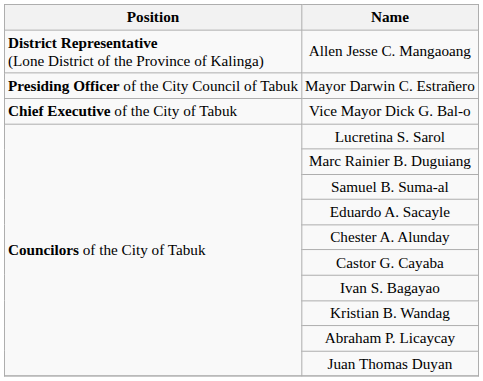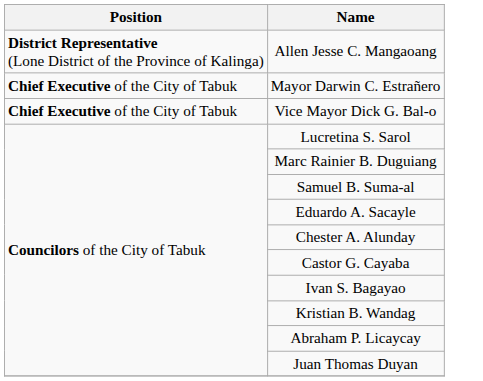Mayor Darwin C. Estrañero | Position: Presiding Officer of the City Council of Tabuk -> Chief Executive of the City of Tabuk
